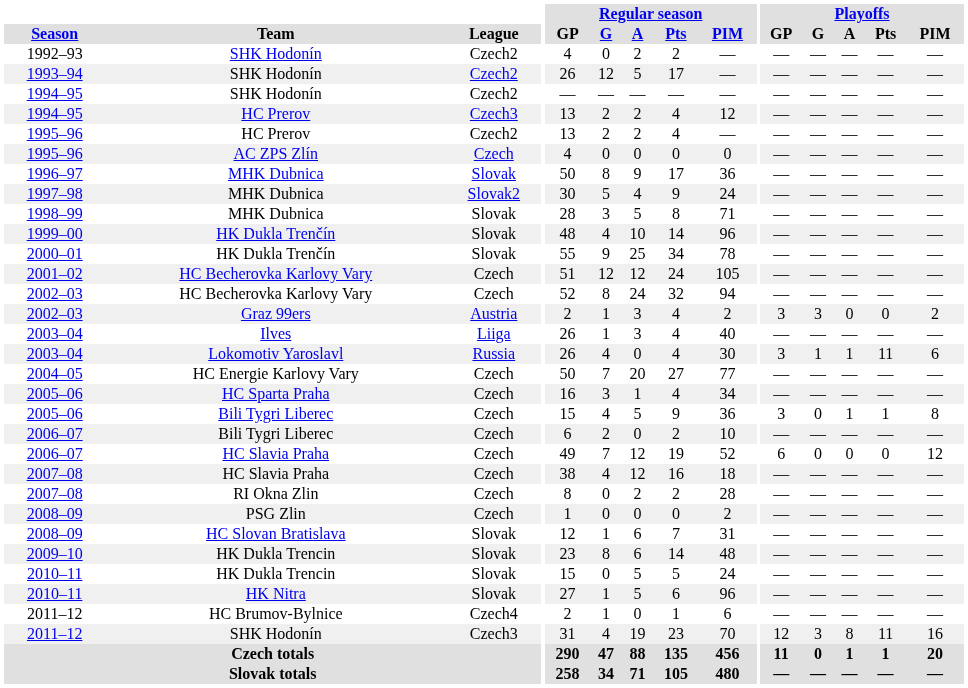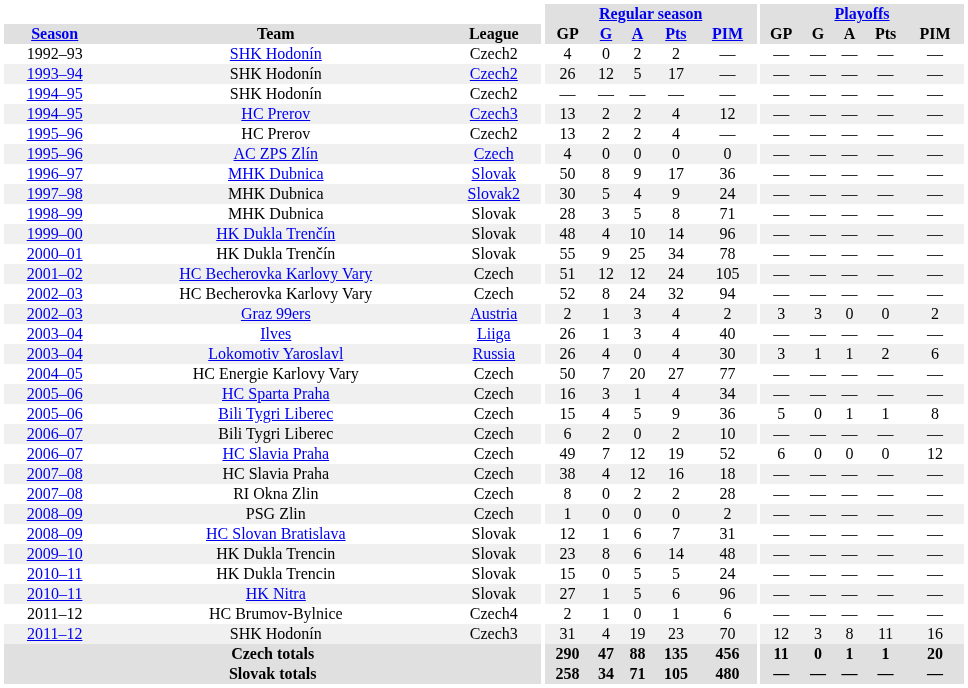2003–04 / Lokomotiv Yaroslavl | Playoffs / Pts: 11 -> 2
2005–06 / Bili Tygri Liberec | Playoffs / GP: 3 -> 5
